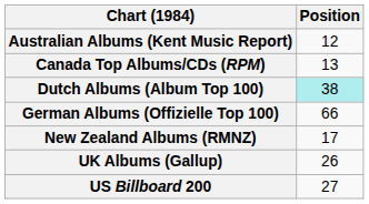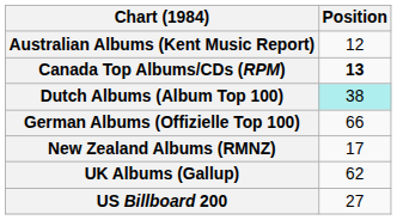Canada Top Albums/CDs (RPM) | Position: normal -> bold
UK Albums (Gallup) | Position: 26 -> 62
